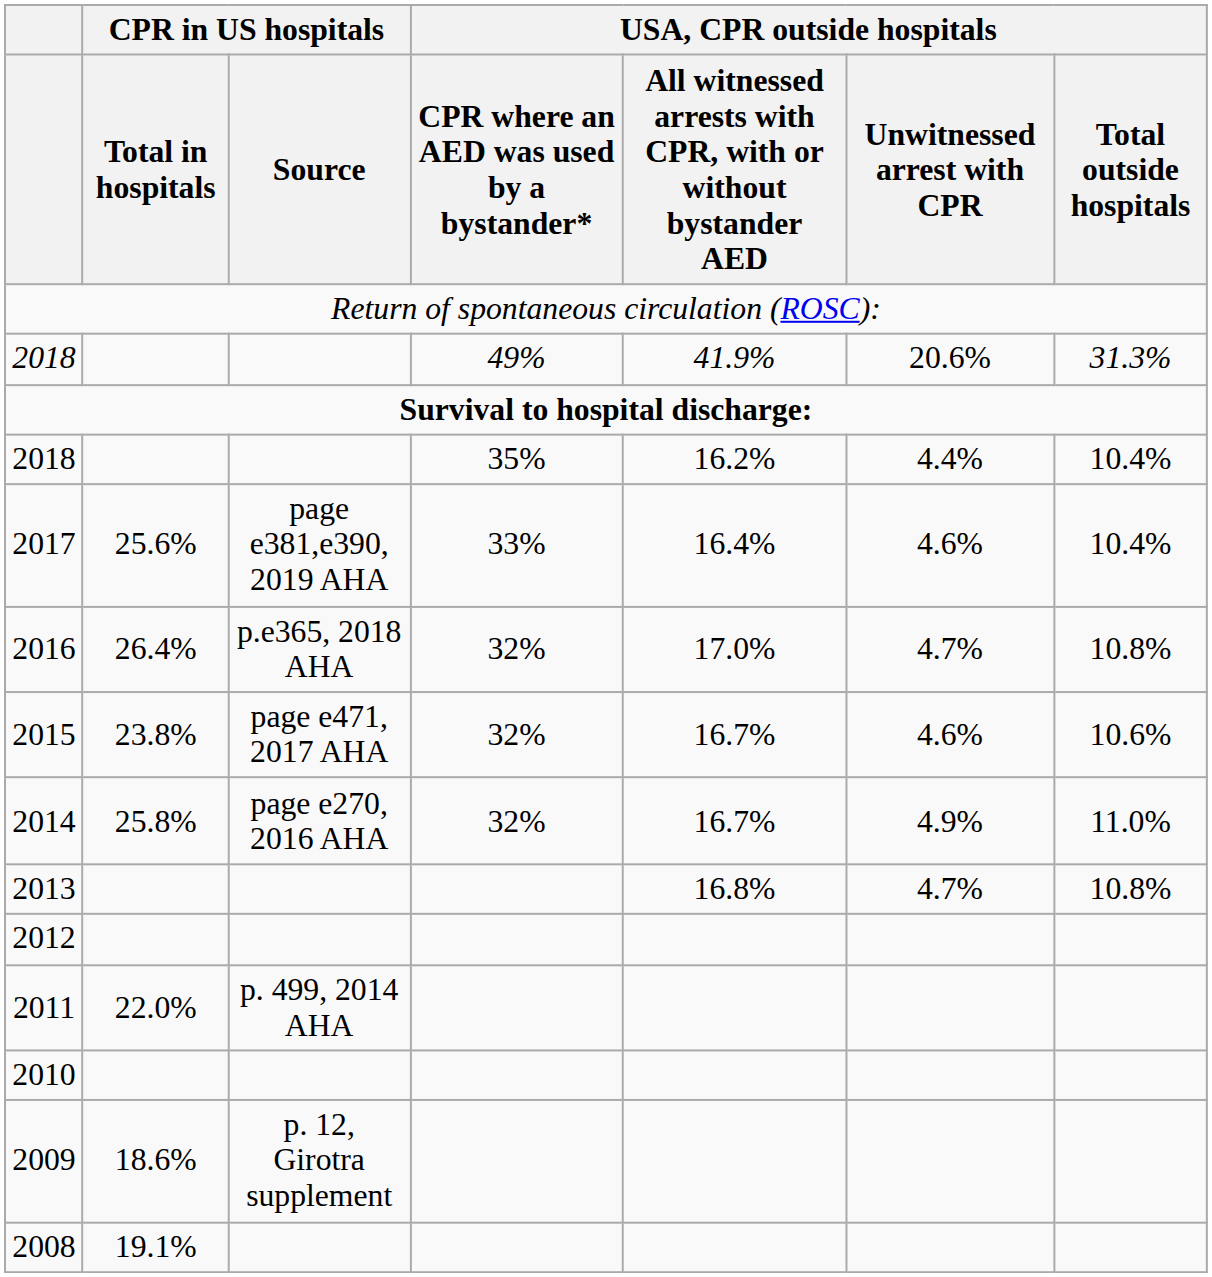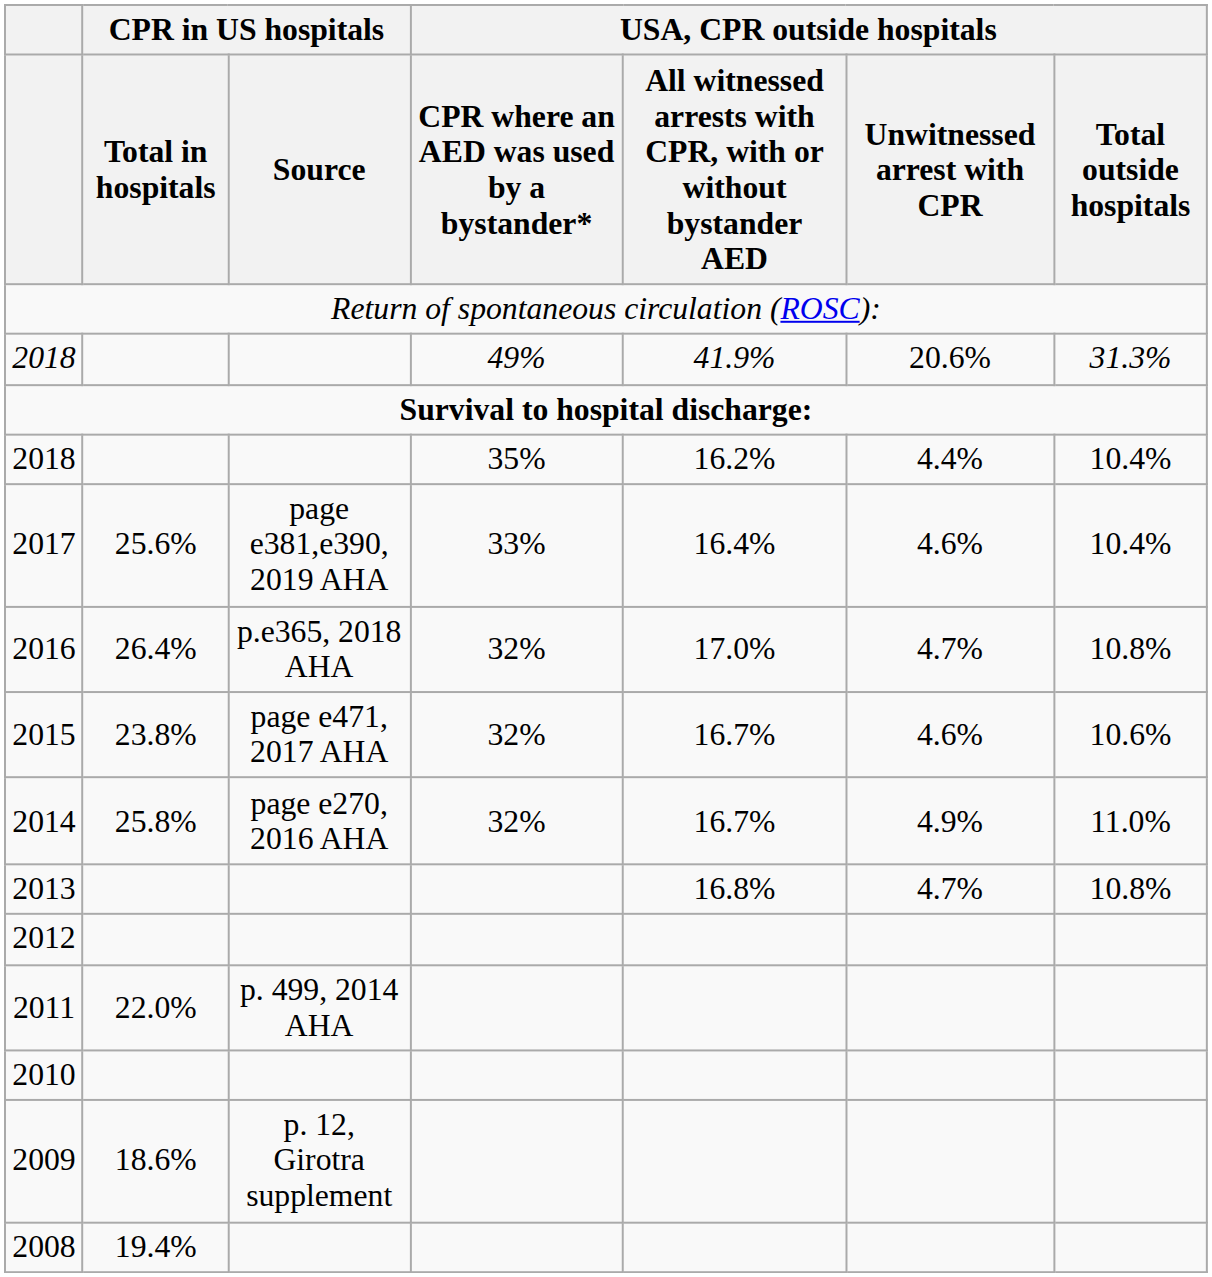2008 | CPR in US hospitals / Total in hospitals: 19.1% -> 19.4%
